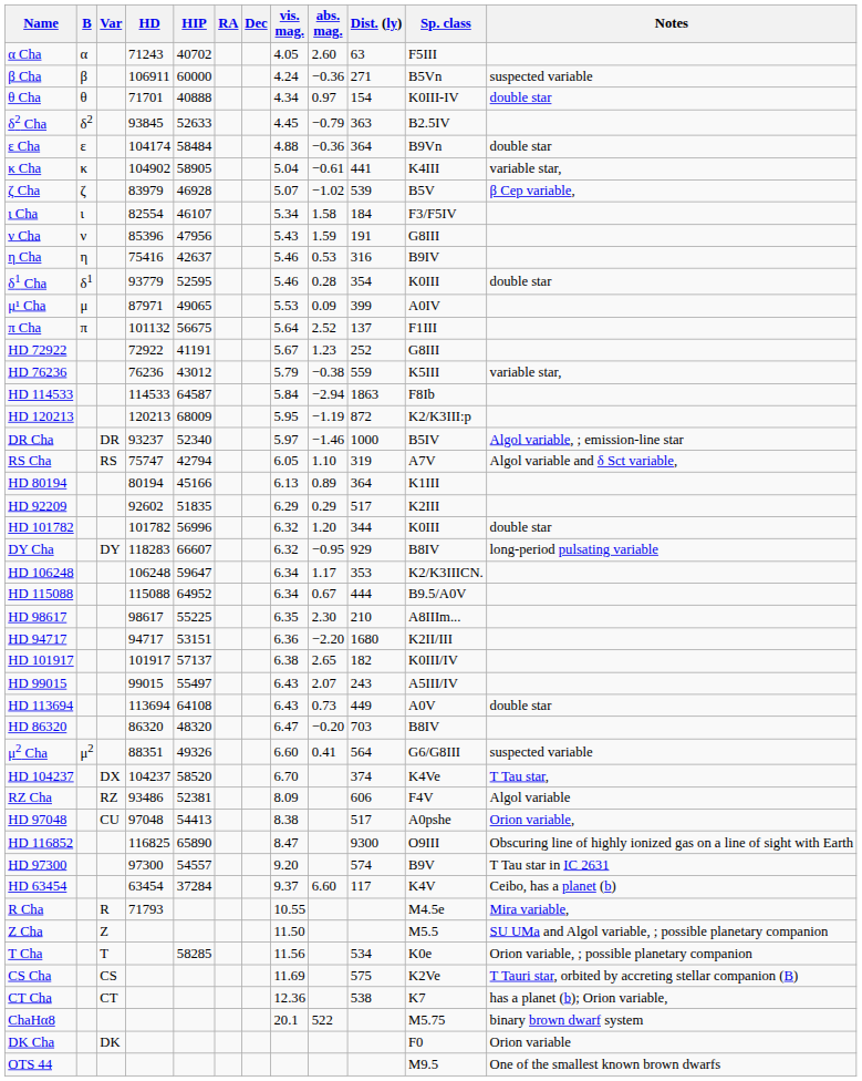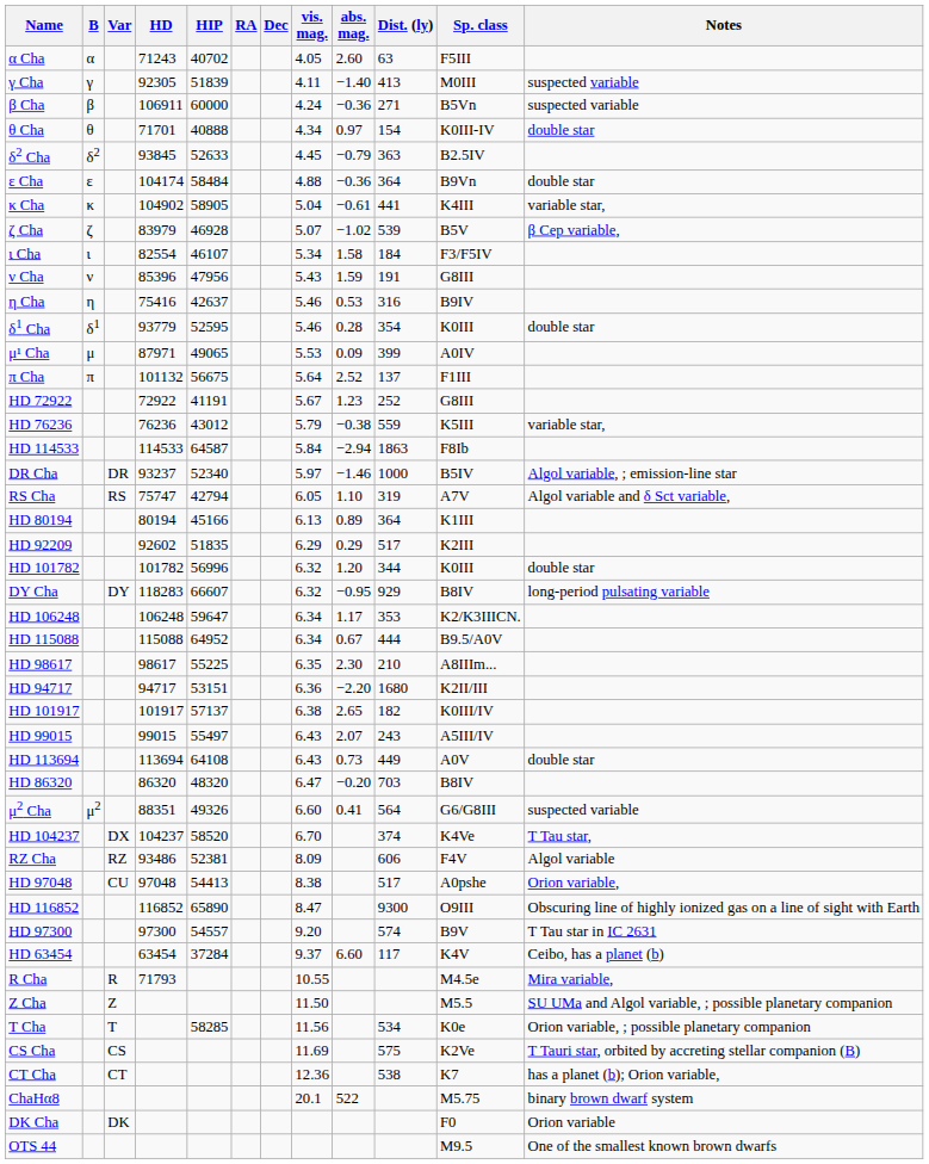+ row: γ Cha | γ | 92305 | 51839 | 4.11 | −1.40 | 413 | M0III | suspected variable
- row: HD 120213 | 120213 | 68009 | 5.95 | −1.19 | 872 | K2/K3III:p
HD 116852 | HD: 116825 -> 116852
